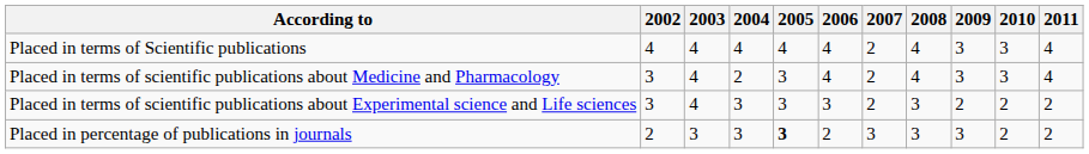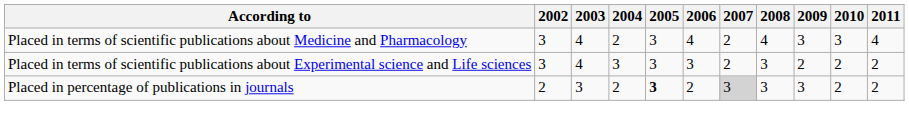- row: Placed in terms of Scientific publications | 4 | 4 | 4 | 4 | 4 | 2 | 4 | 3 | 3 | 4
Placed in percentage of publications in journals | 2004: 3 -> 2
Placed in percentage of publications in journals | 2007: no background -> lightgrey background
